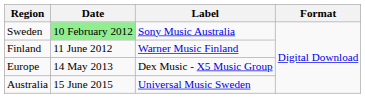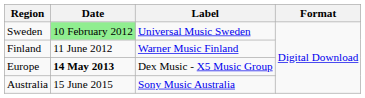Sweden | Label: Sony Music Australia -> Universal Music Sweden
Europe | Date: normal -> bold
Australia | Label: Universal Music Sweden -> Sony Music Australia
